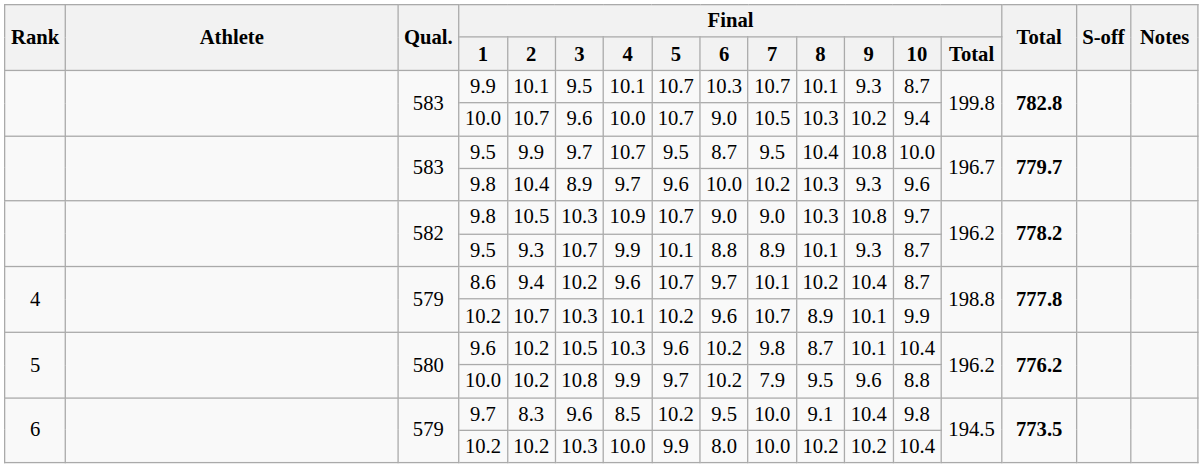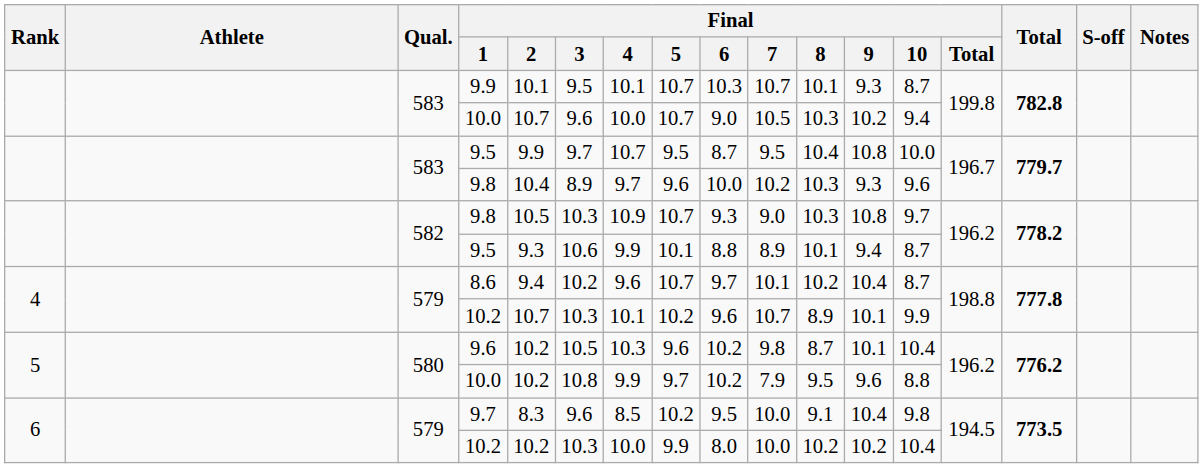582 / 9.8 | Final / 6: 9.0 -> 9.3
582 / 9.5 | Final / 3: 10.7 -> 10.6
582 / 9.5 | Final / 9: 9.3 -> 9.4
